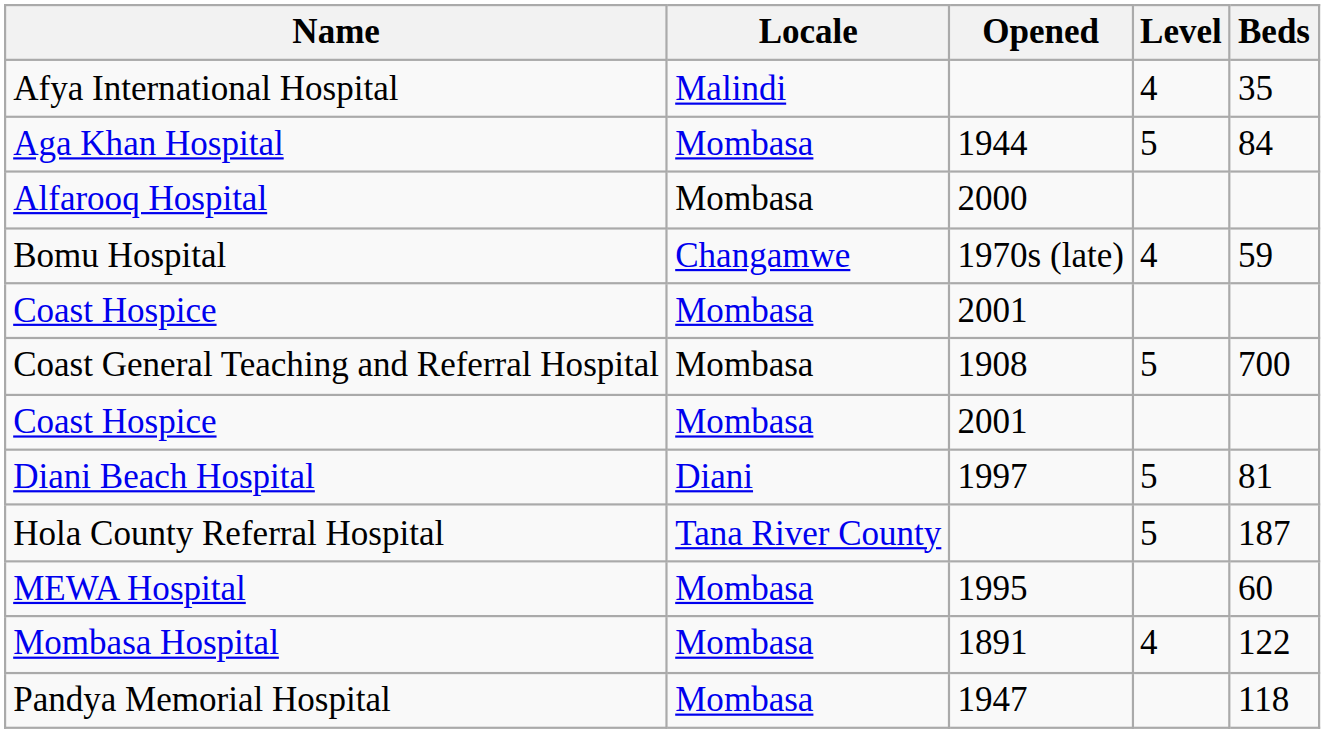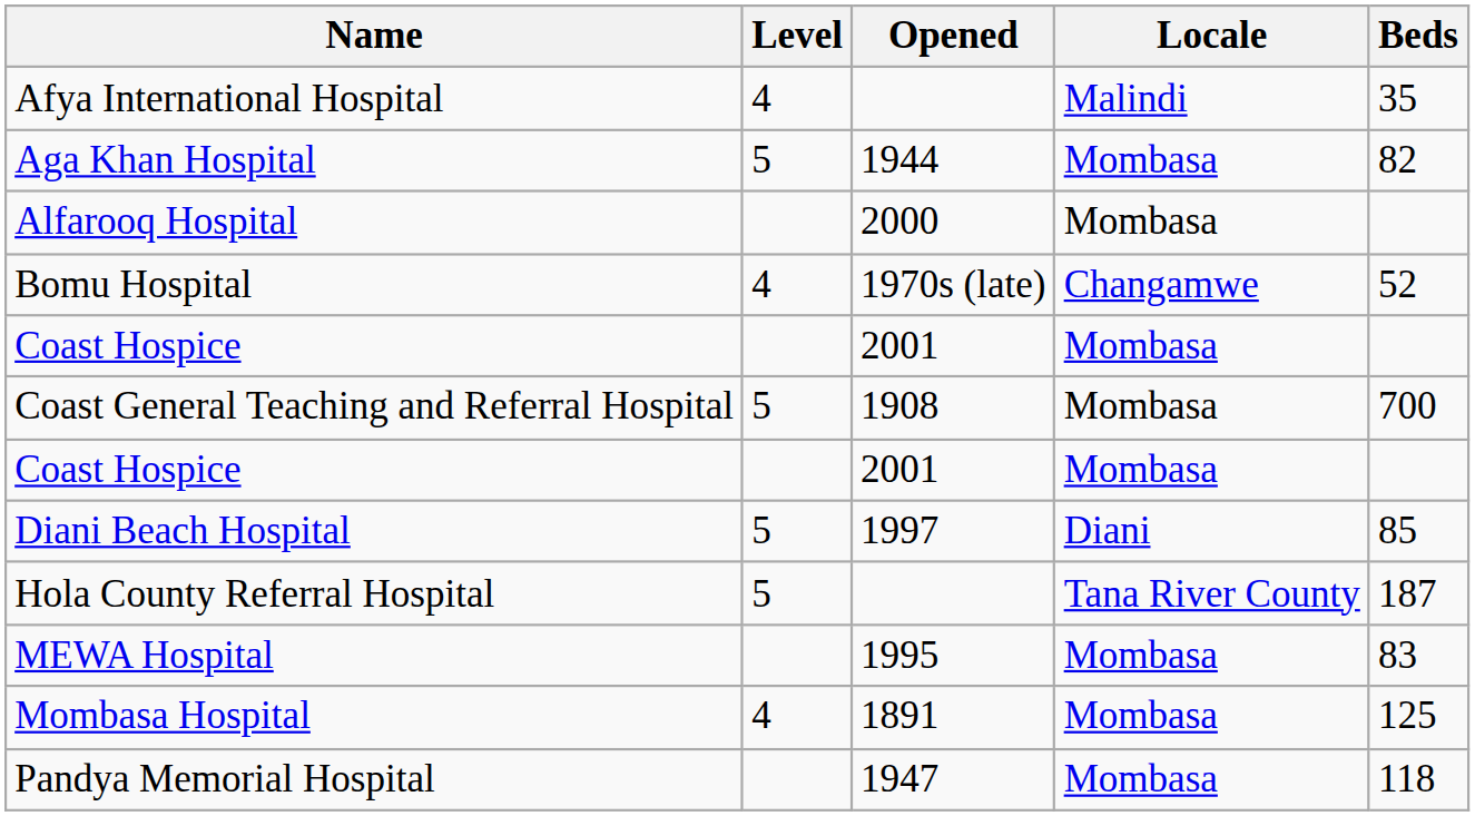columns swapped: Locale <-> Level
Aga Khan Hospital | Beds: 84 -> 82
Bomu Hospital | Beds: 59 -> 52
Diani Beach Hospital | Beds: 81 -> 85
MEWA Hospital | Beds: 60 -> 83
Mombasa Hospital | Beds: 122 -> 125
